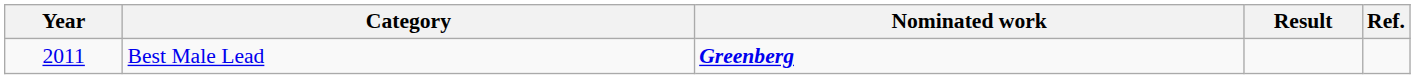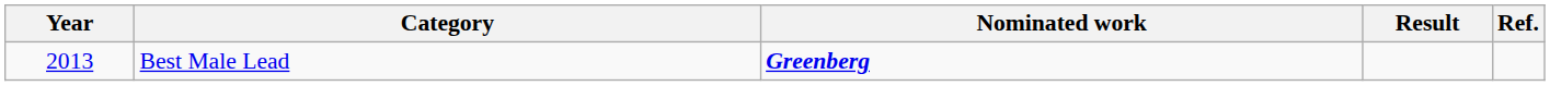Best Male Lead | Year: 2011 -> 2013
